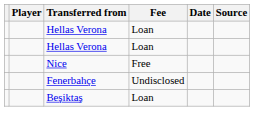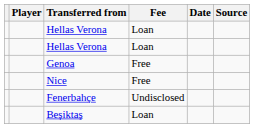+ row: Genoa | Free
